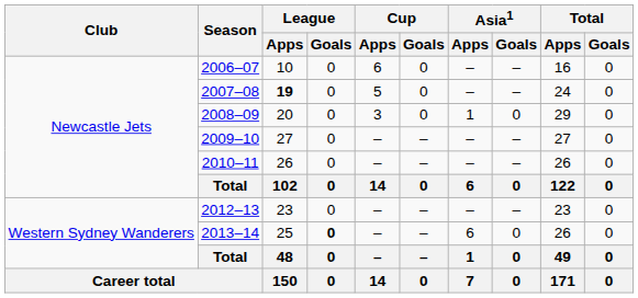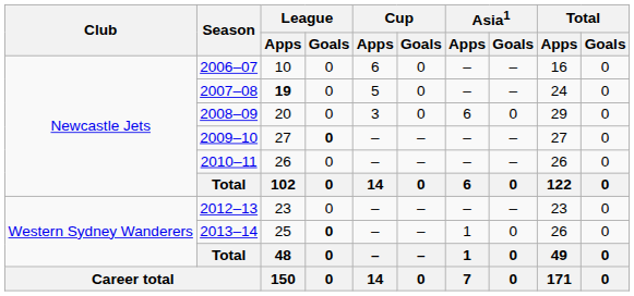2008–09 | Asia1 / Apps: 1 -> 6
2009–10 | League / Goals: normal -> bold
2013–14 | Asia1 / Apps: 6 -> 1
